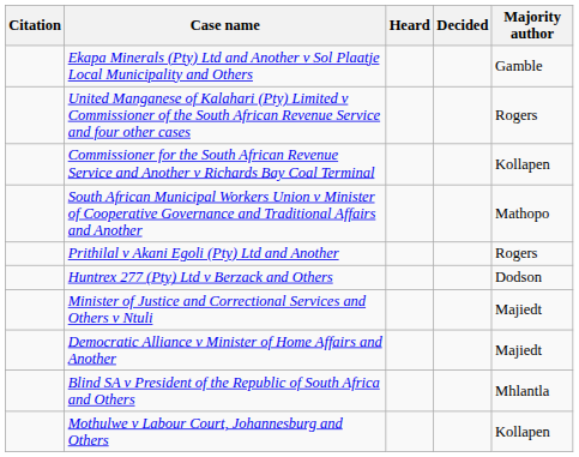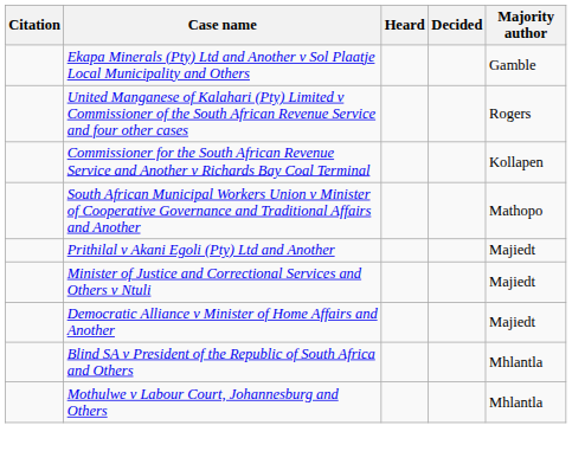Prithilal v Akani Egoli (Pty) Ltd and Another | Majority author: Rogers -> Majiedt
- row: Huntrex 277 (Pty) Ltd v Berzack and Others | Dodson
Mothulwe v Labour Court, Johannesburg and Others | Majority author: Kollapen -> Mhlantla
